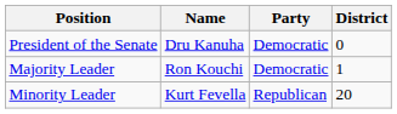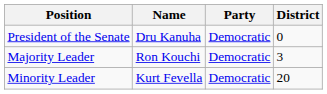Majority Leader | District: 1 -> 3
Minority Leader | Party: Republican -> Democratic
